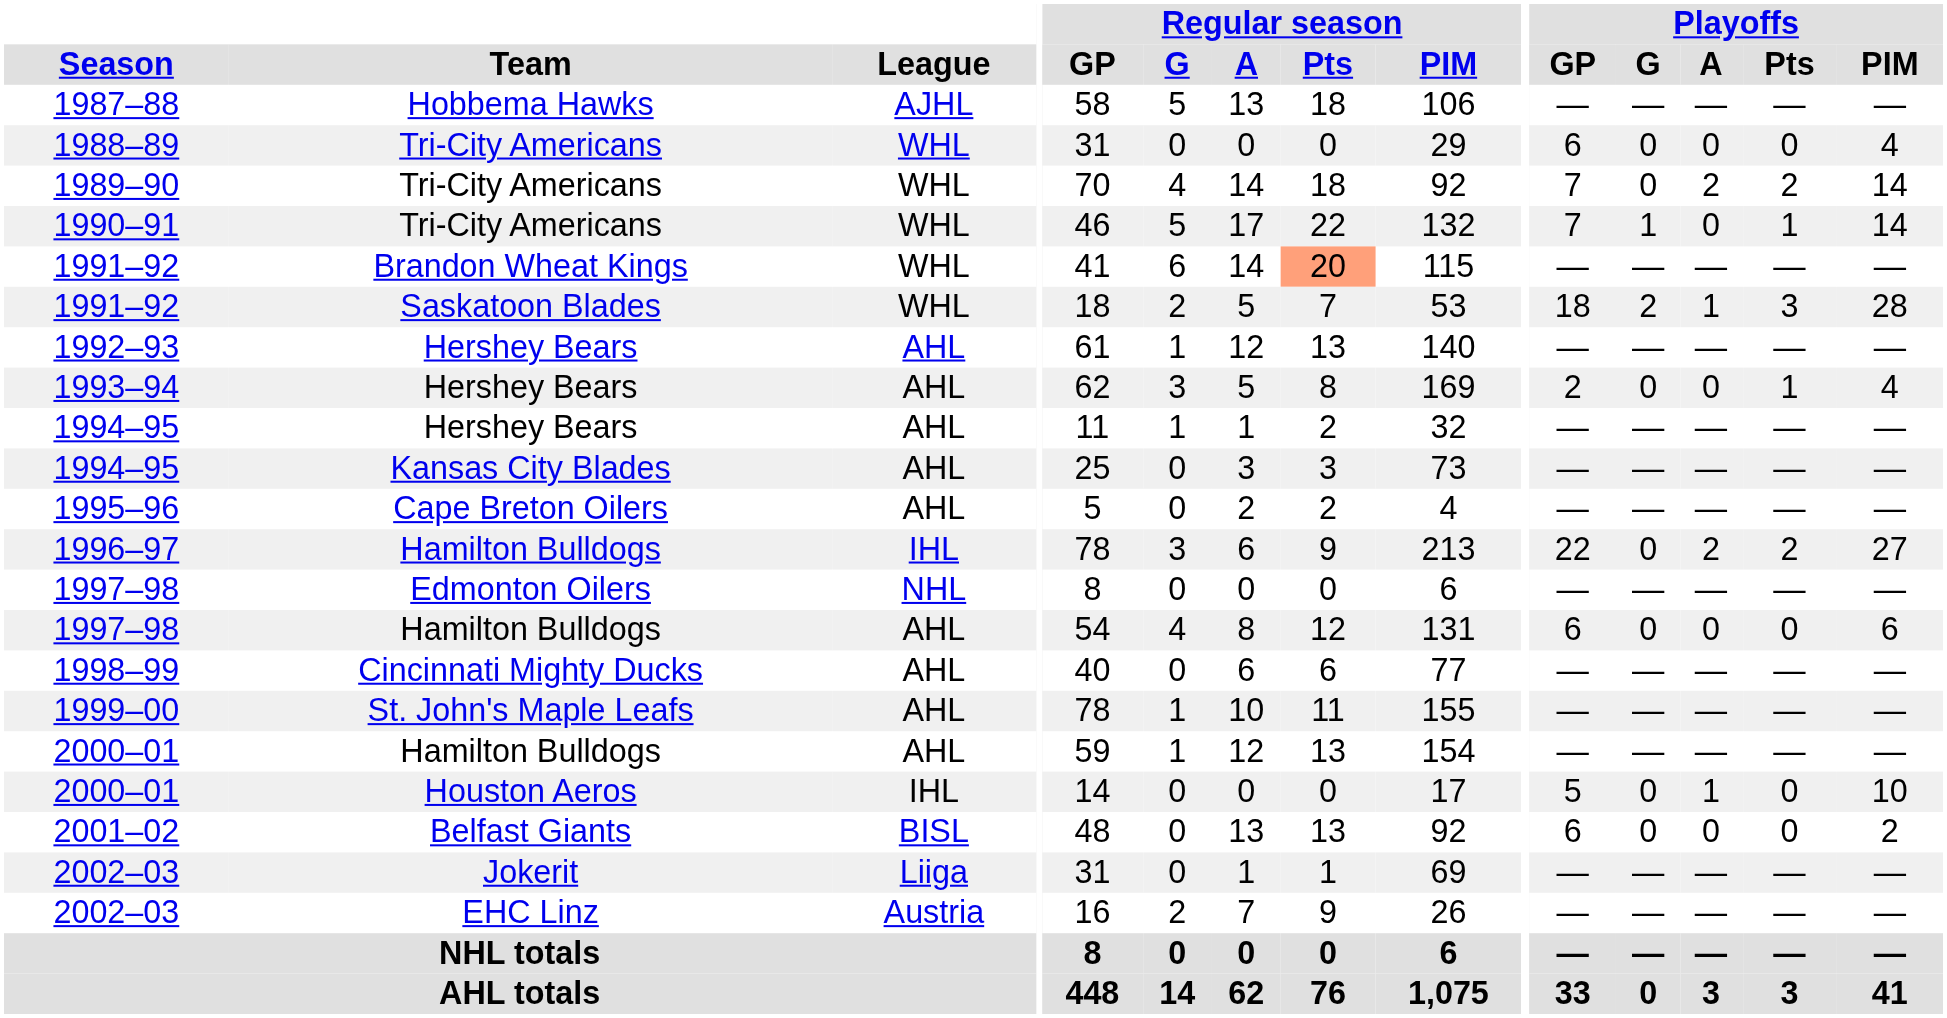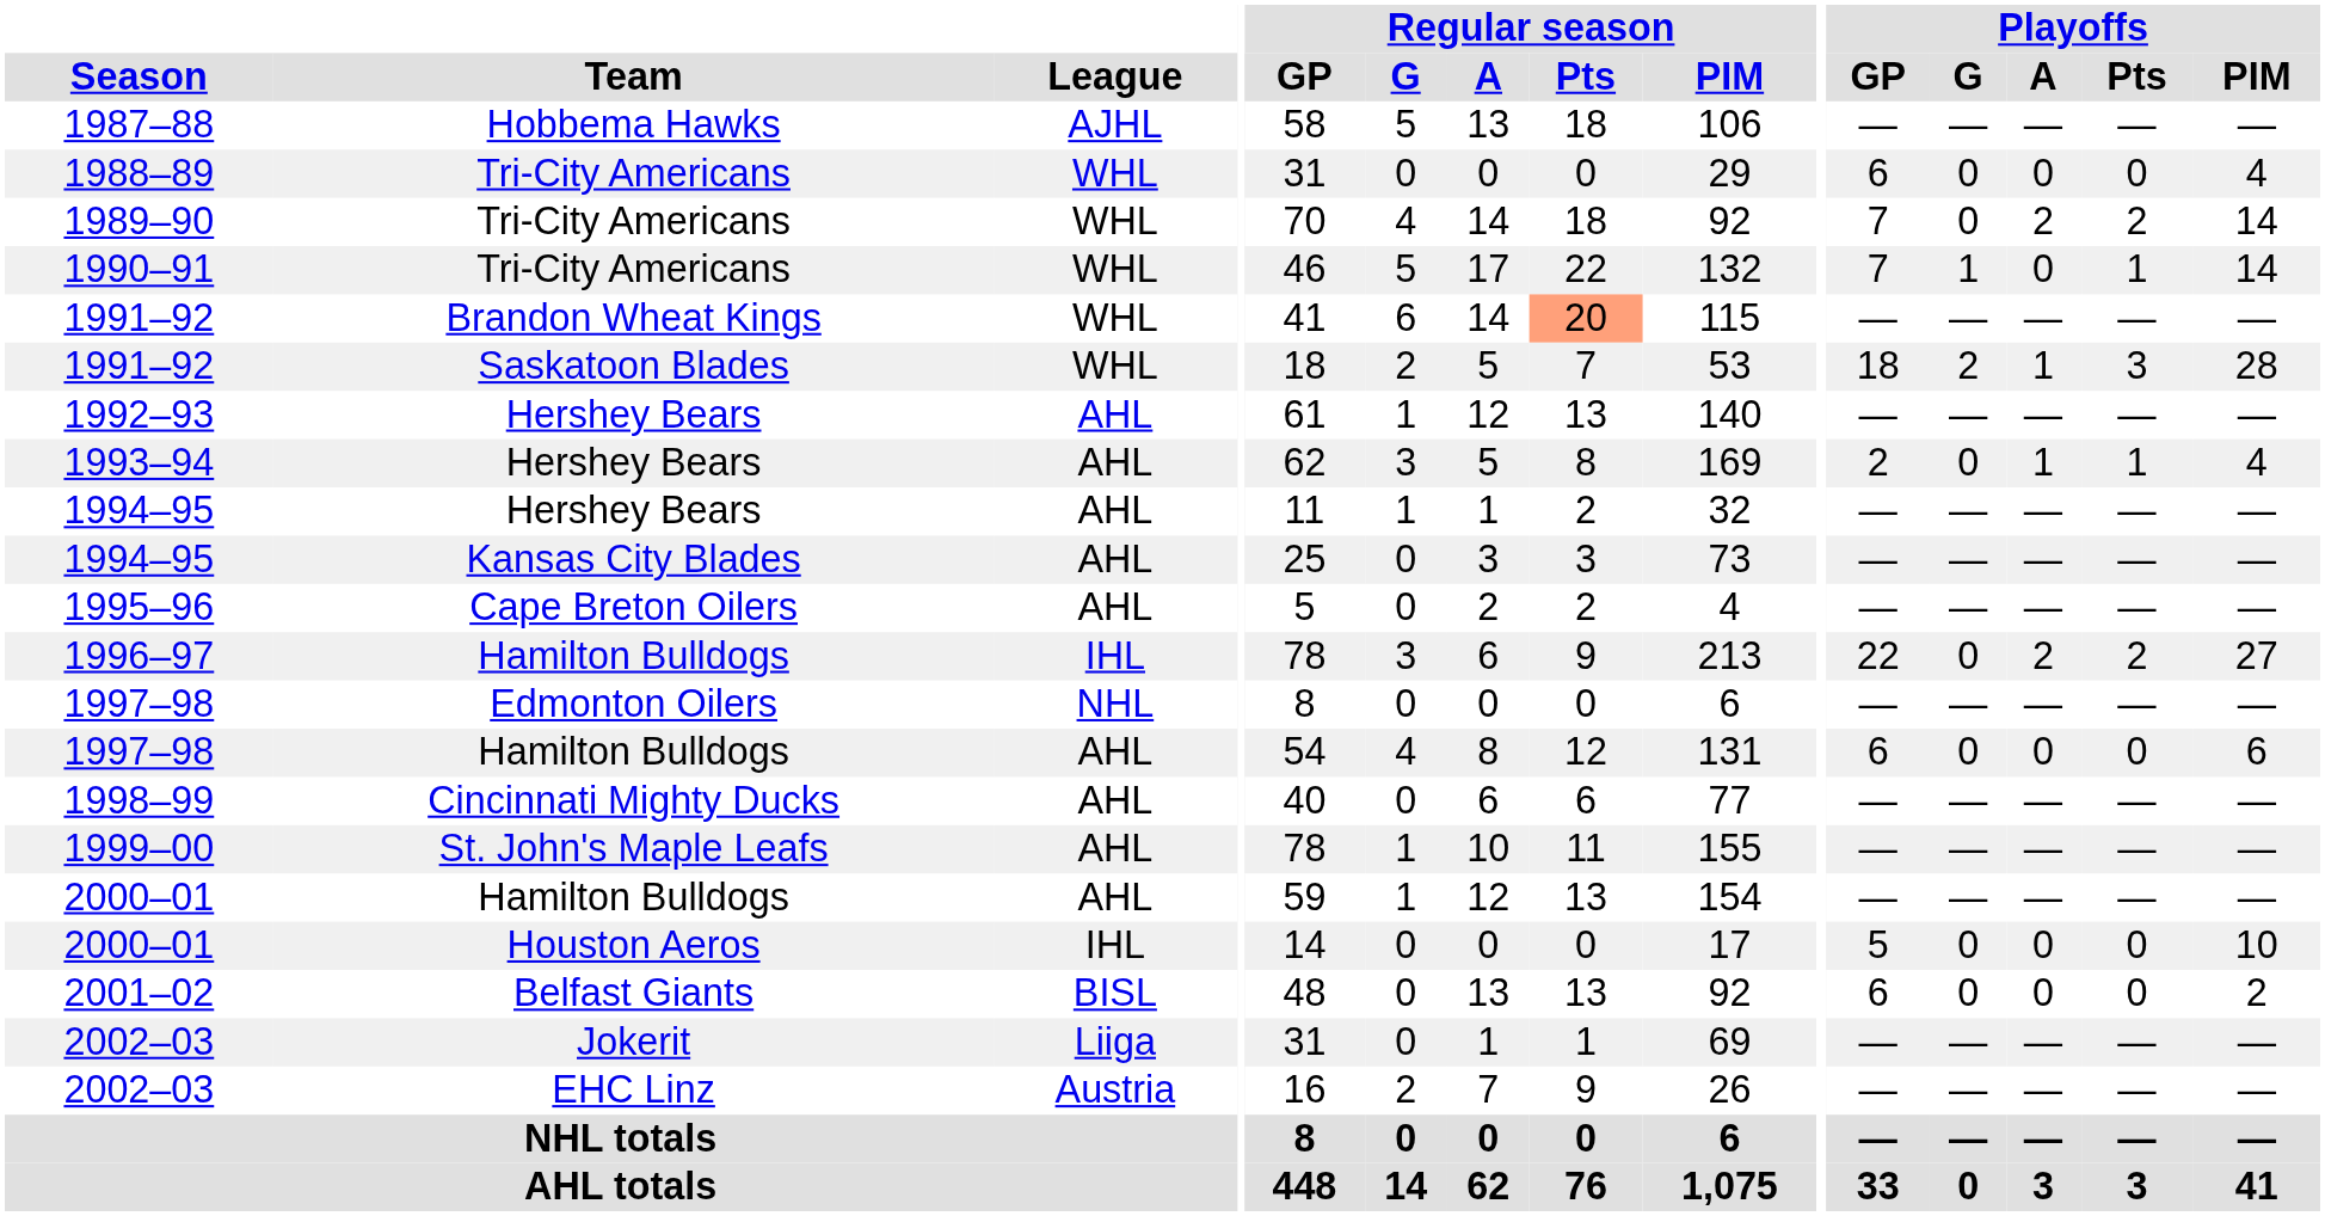1993–94 | Playoffs / A: 0 -> 1
2000–01 / Houston Aeros | Playoffs / A: 1 -> 0
